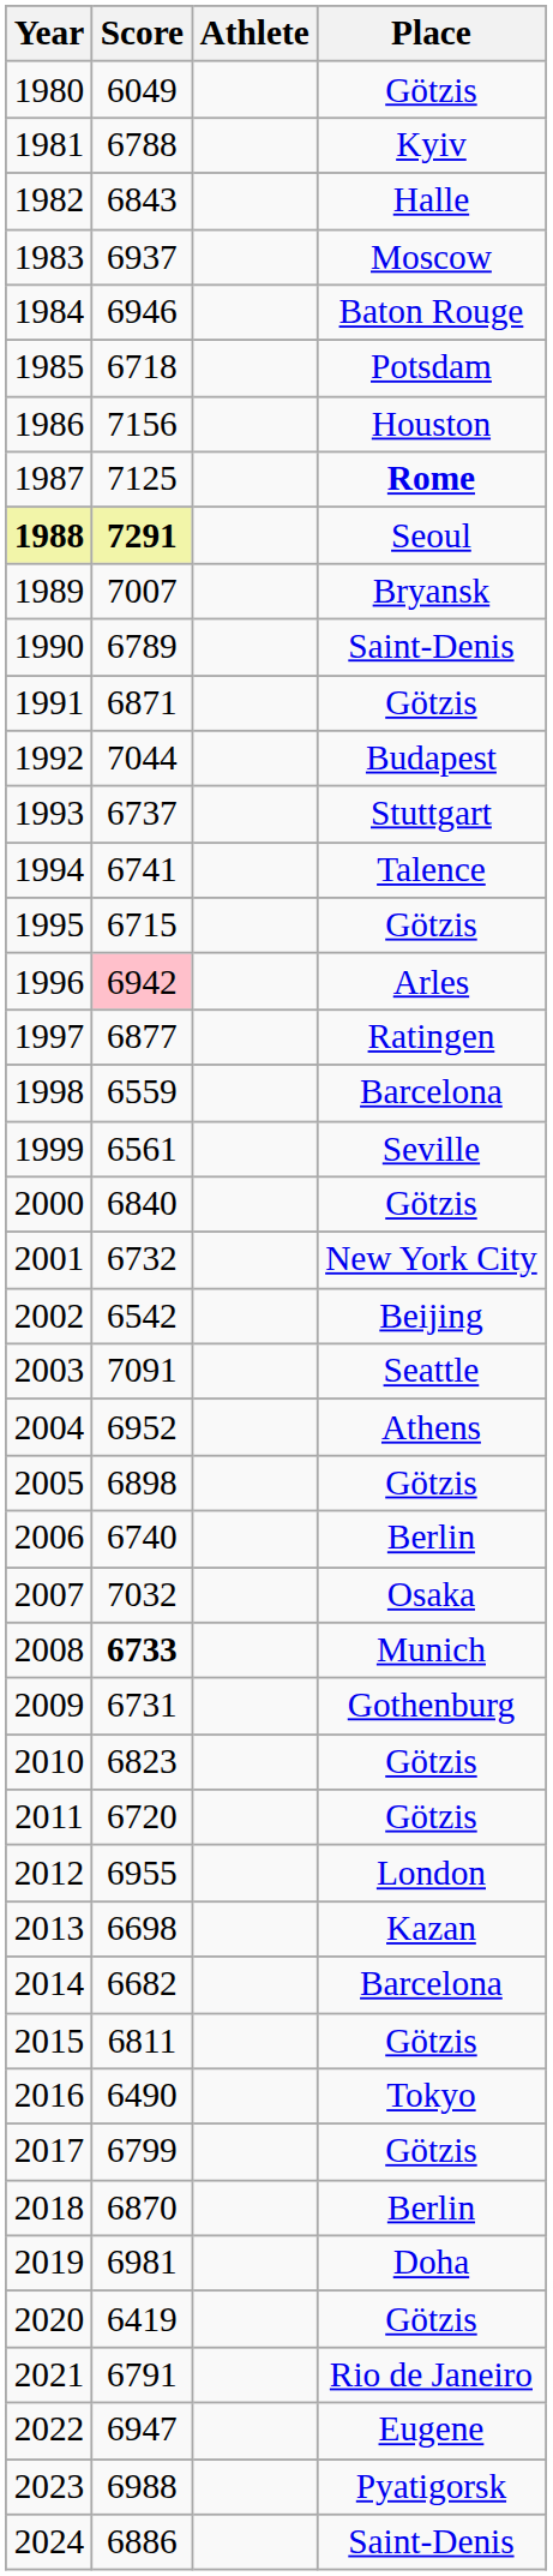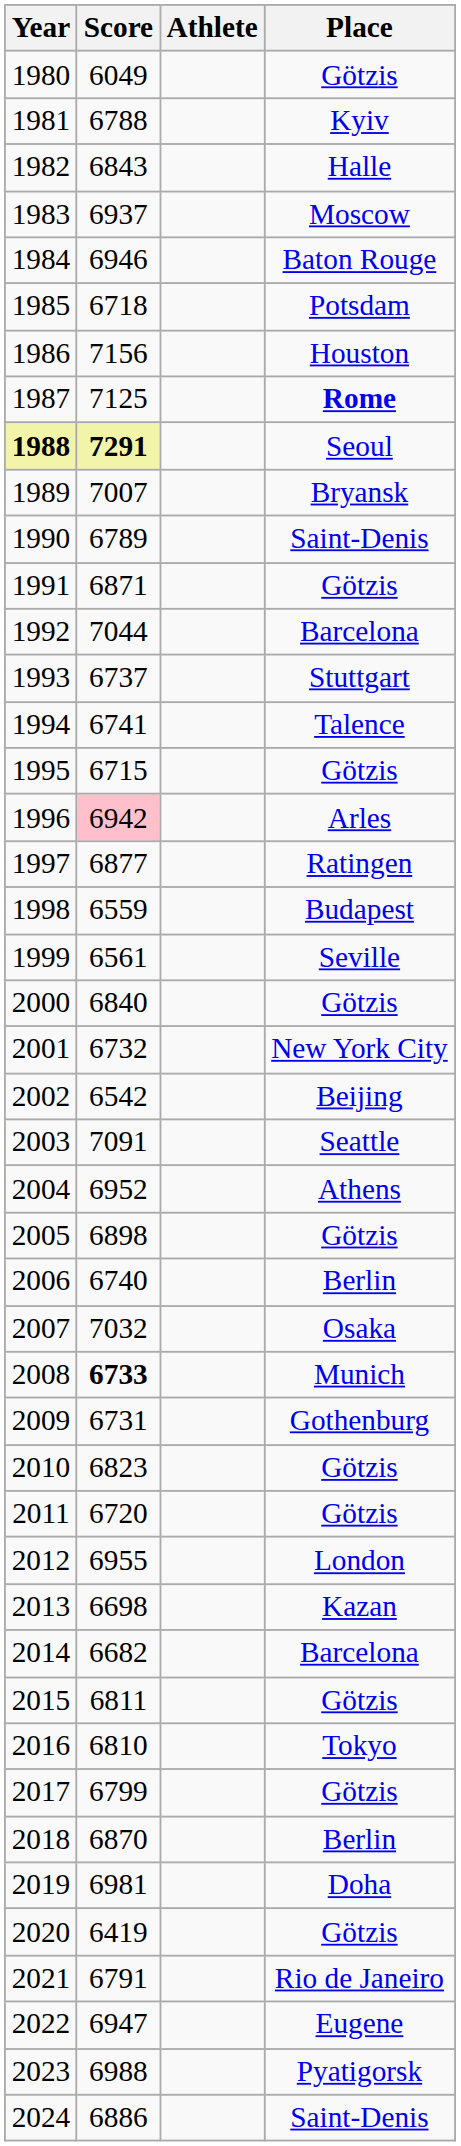1992 | Place: Budapest -> Barcelona
1998 | Place: Barcelona -> Budapest
2016 | Score: 6490 -> 6810
